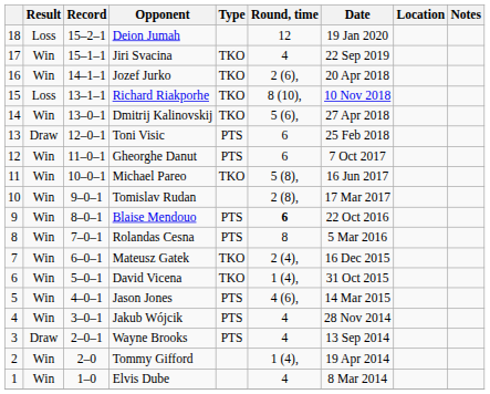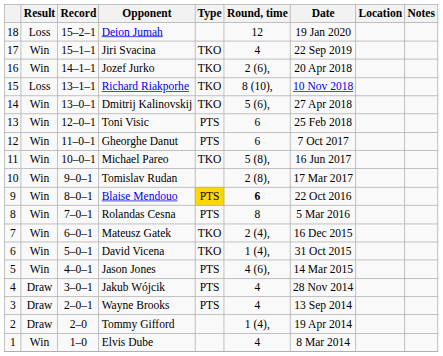Toni Visic | Result: Draw -> Win
Blaise Mendouo | Type: no background -> gold background
Jakub Wójcik | Result: Win -> Draw
Tommy Gifford | Result: Win -> Draw
